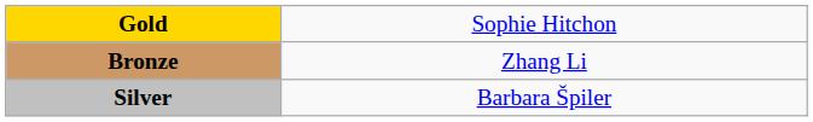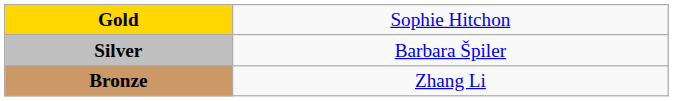rows swapped: Silver <-> Bronze
